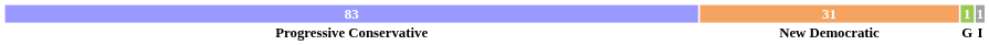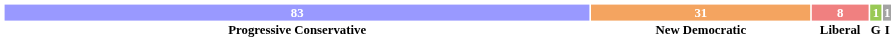+ column: 8 | Liberal
